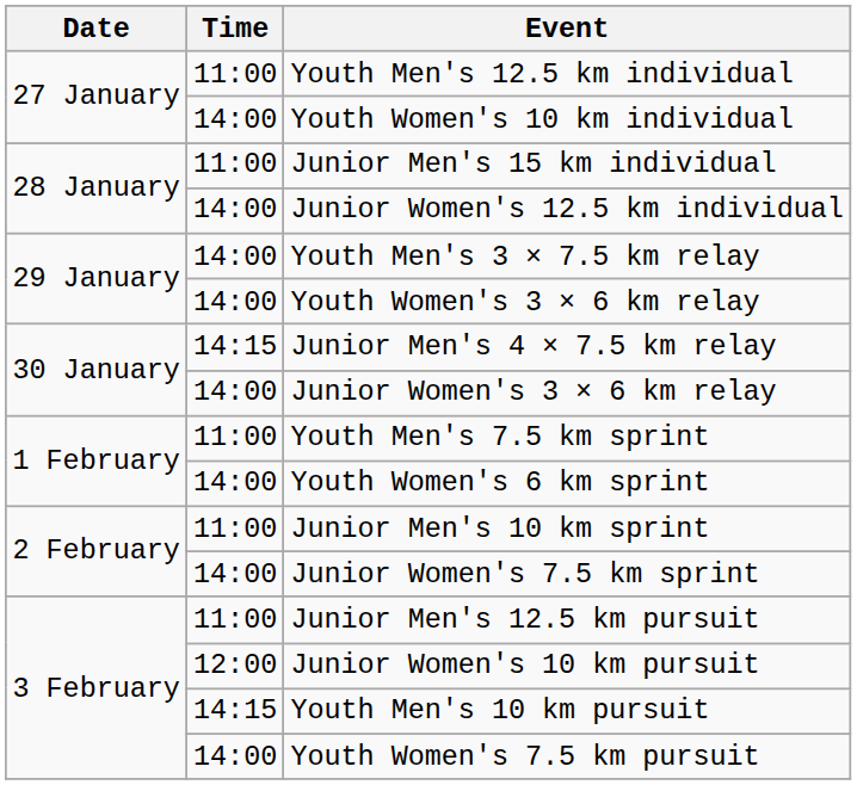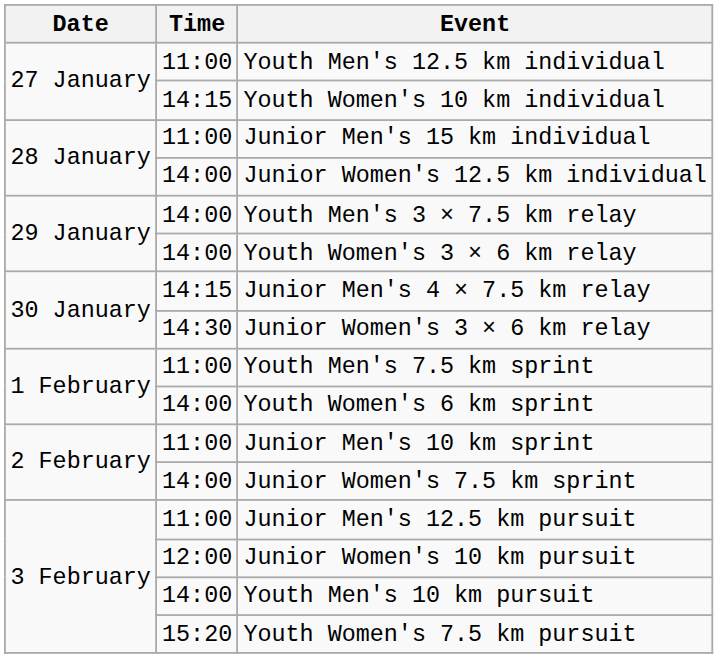Youth Women's 10 km individual | Time: 14:00 -> 14:15
Junior Women's 3 × 6 km relay | Time: 14:00 -> 14:30
Youth Men's 10 km pursuit | Time: 14:15 -> 14:00
Youth Women's 7.5 km pursuit | Time: 14:00 -> 15:20
